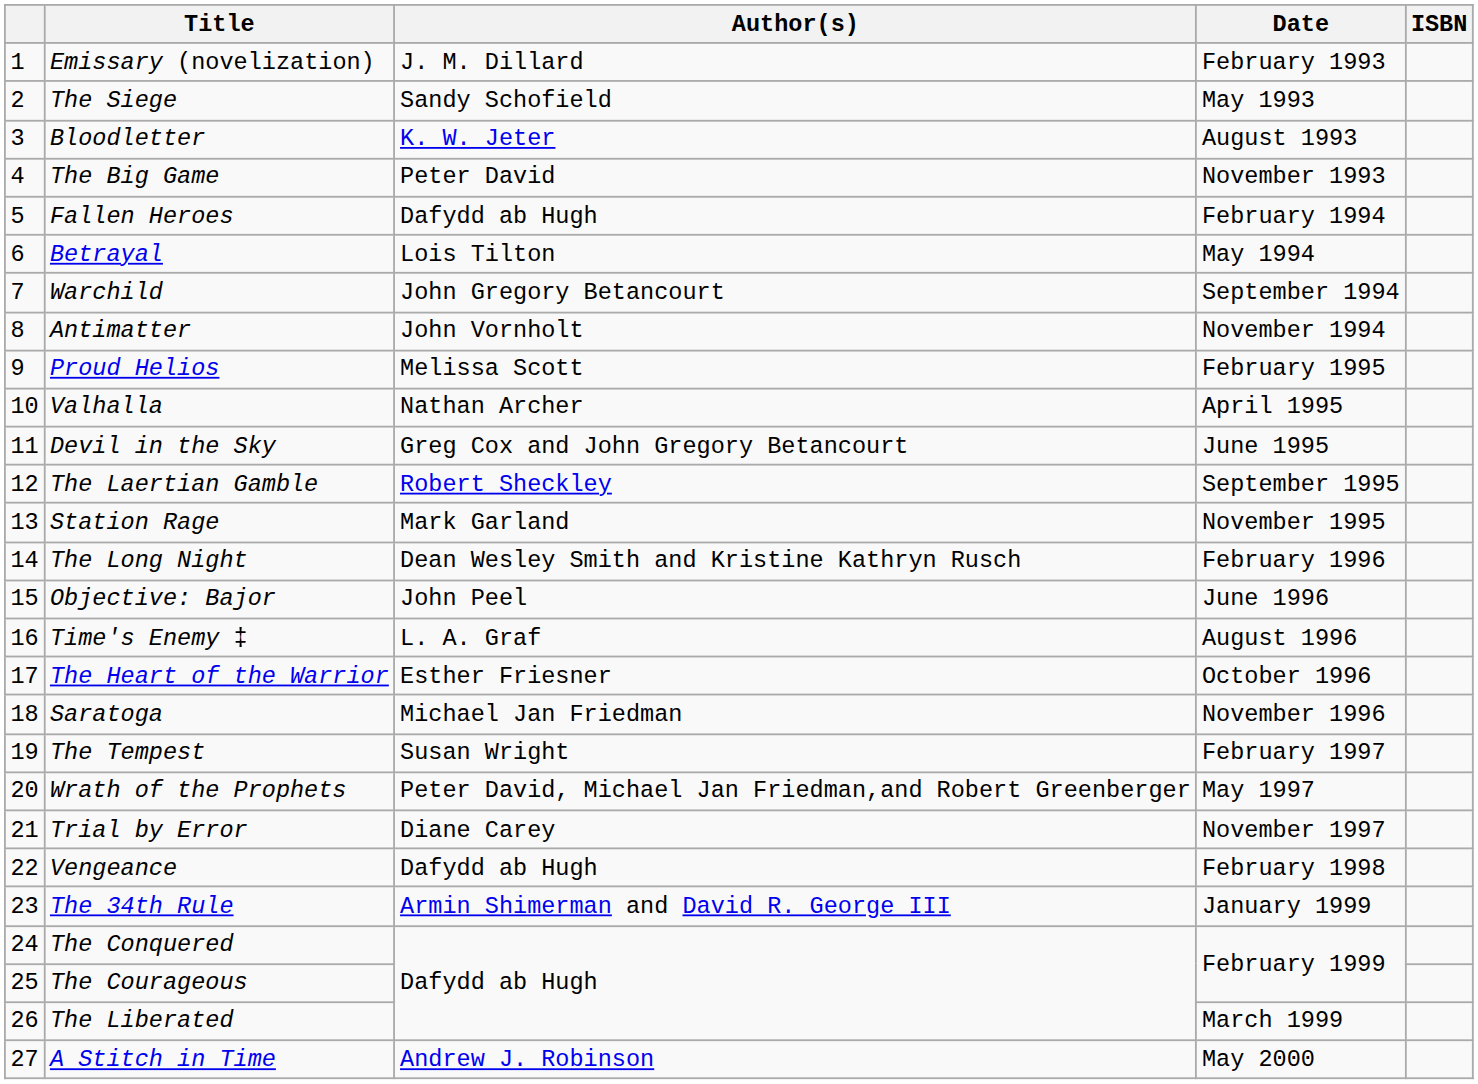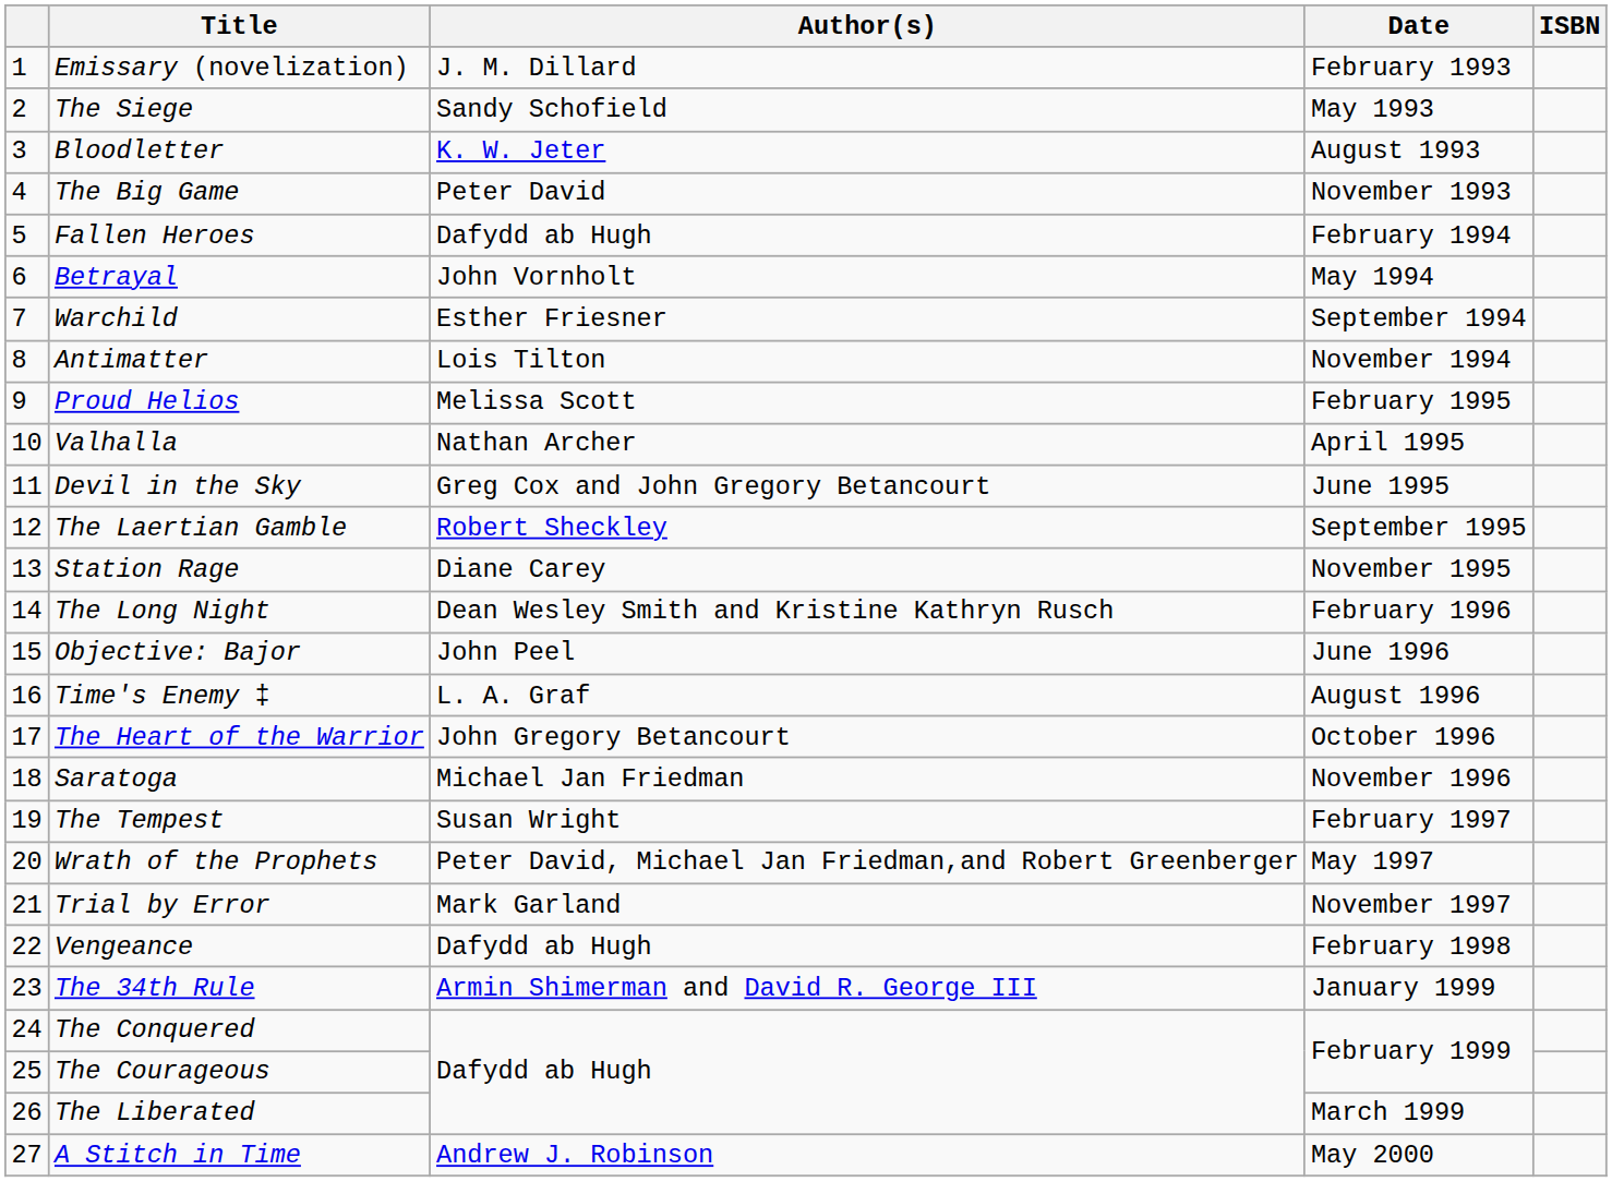Betrayal | Author(s): Lois Tilton -> John Vornholt
Warchild | Author(s): John Gregory Betancourt -> Esther Friesner
Antimatter | Author(s): John Vornholt -> Lois Tilton
Station Rage | Author(s): Mark Garland -> Diane Carey
The Heart of the Warrior | Author(s): Esther Friesner -> John Gregory Betancourt
Trial by Error | Author(s): Diane Carey -> Mark Garland
